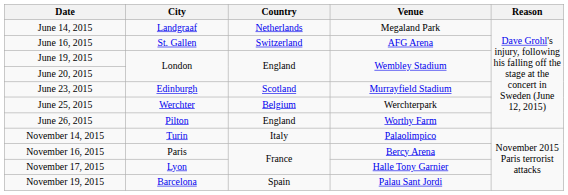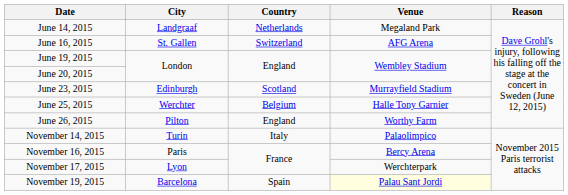June 25, 2015 | Venue: Werchterpark -> Halle Tony Garnier
November 17, 2015 | Venue: Halle Tony Garnier -> Werchterpark
November 19, 2015 | Venue: no background -> lightyellow background
